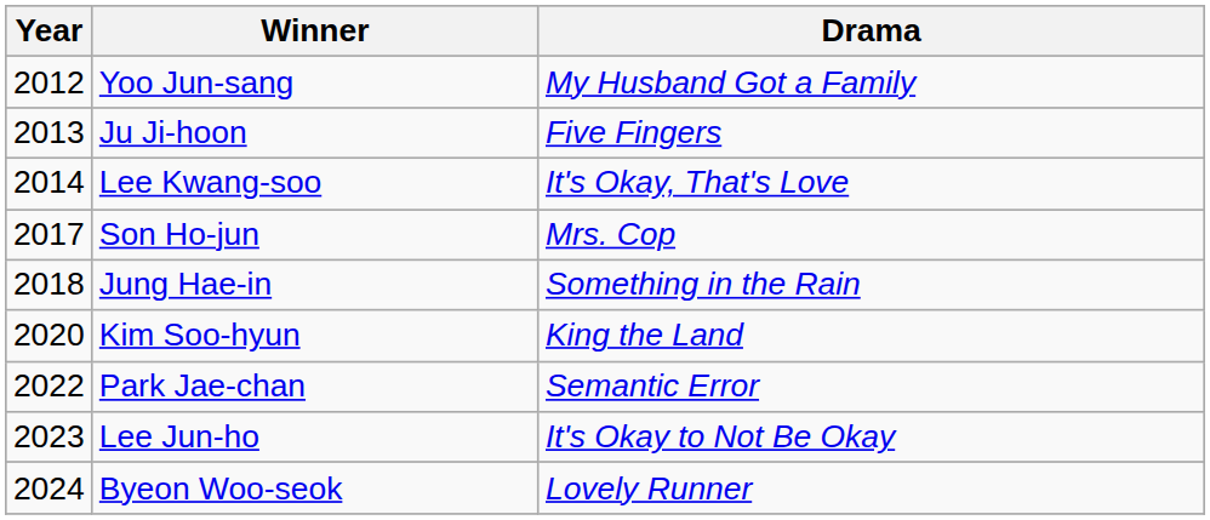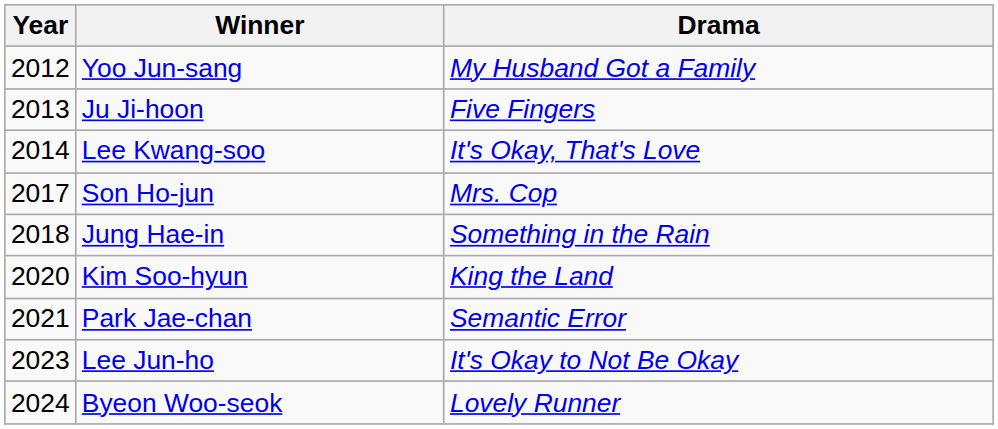Park Jae-chan | Year: 2022 -> 2021
